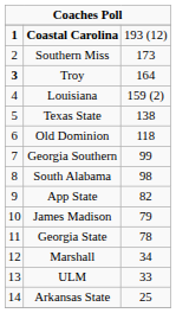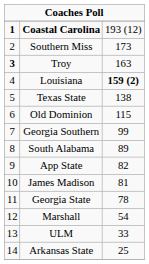Troy | column 3: 164 -> 163
Louisiana | column 3: normal -> bold
Old Dominion | column 3: 118 -> 115
South Alabama | column 3: 98 -> 89
James Madison | column 3: 79 -> 81
Marshall | column 3: 34 -> 54
